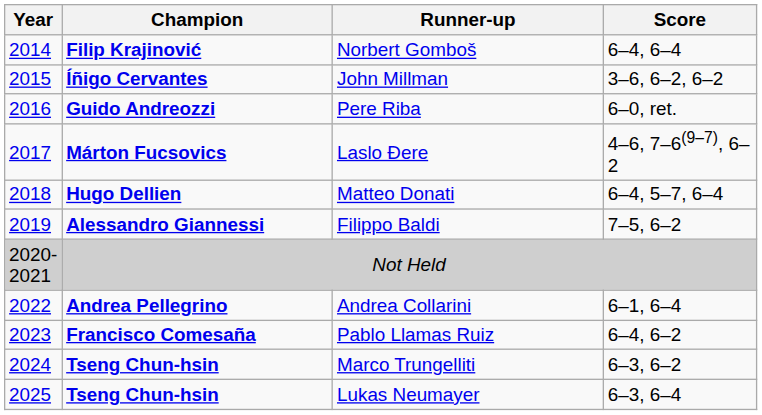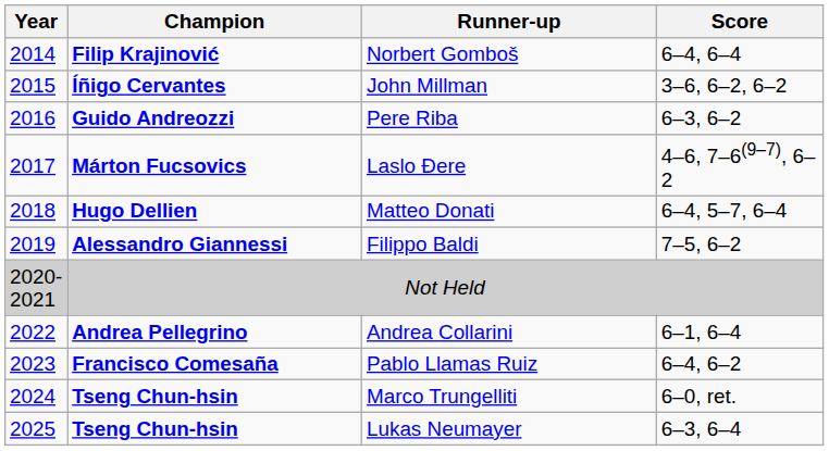Pere Riba | Score: 6–0, ret. -> 6–3, 6–2
Marco Trungelliti | Score: 6–3, 6–2 -> 6–0, ret.
